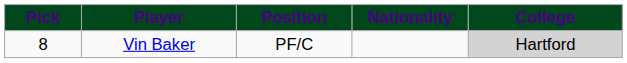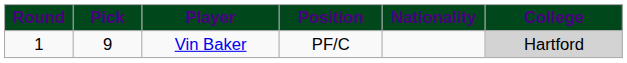+ column: Round | 1
Vin Baker | Pick: 8 -> 9
